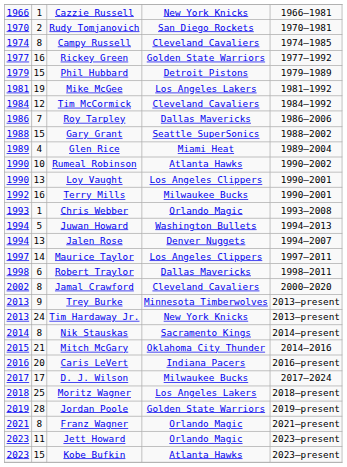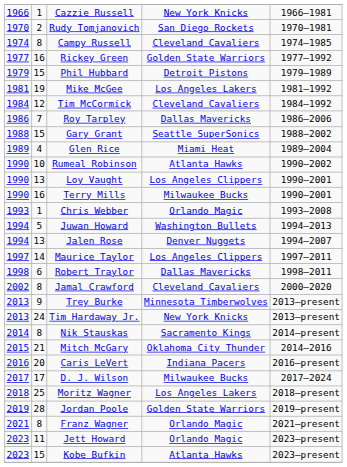Terry Mills | column 1: 1992 -> 1990
